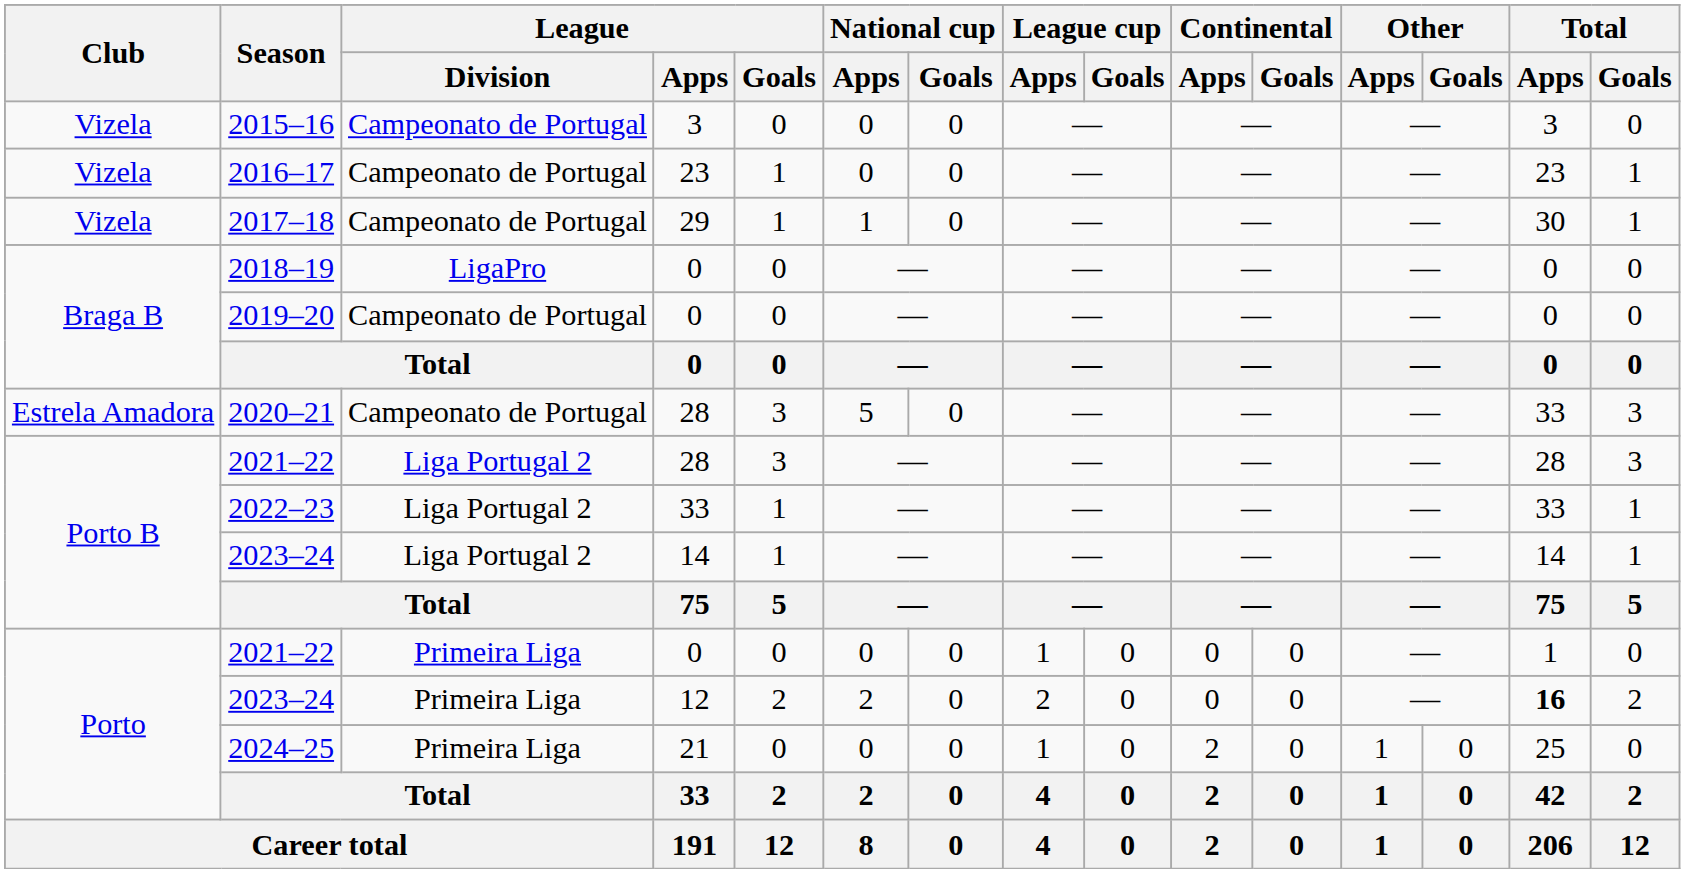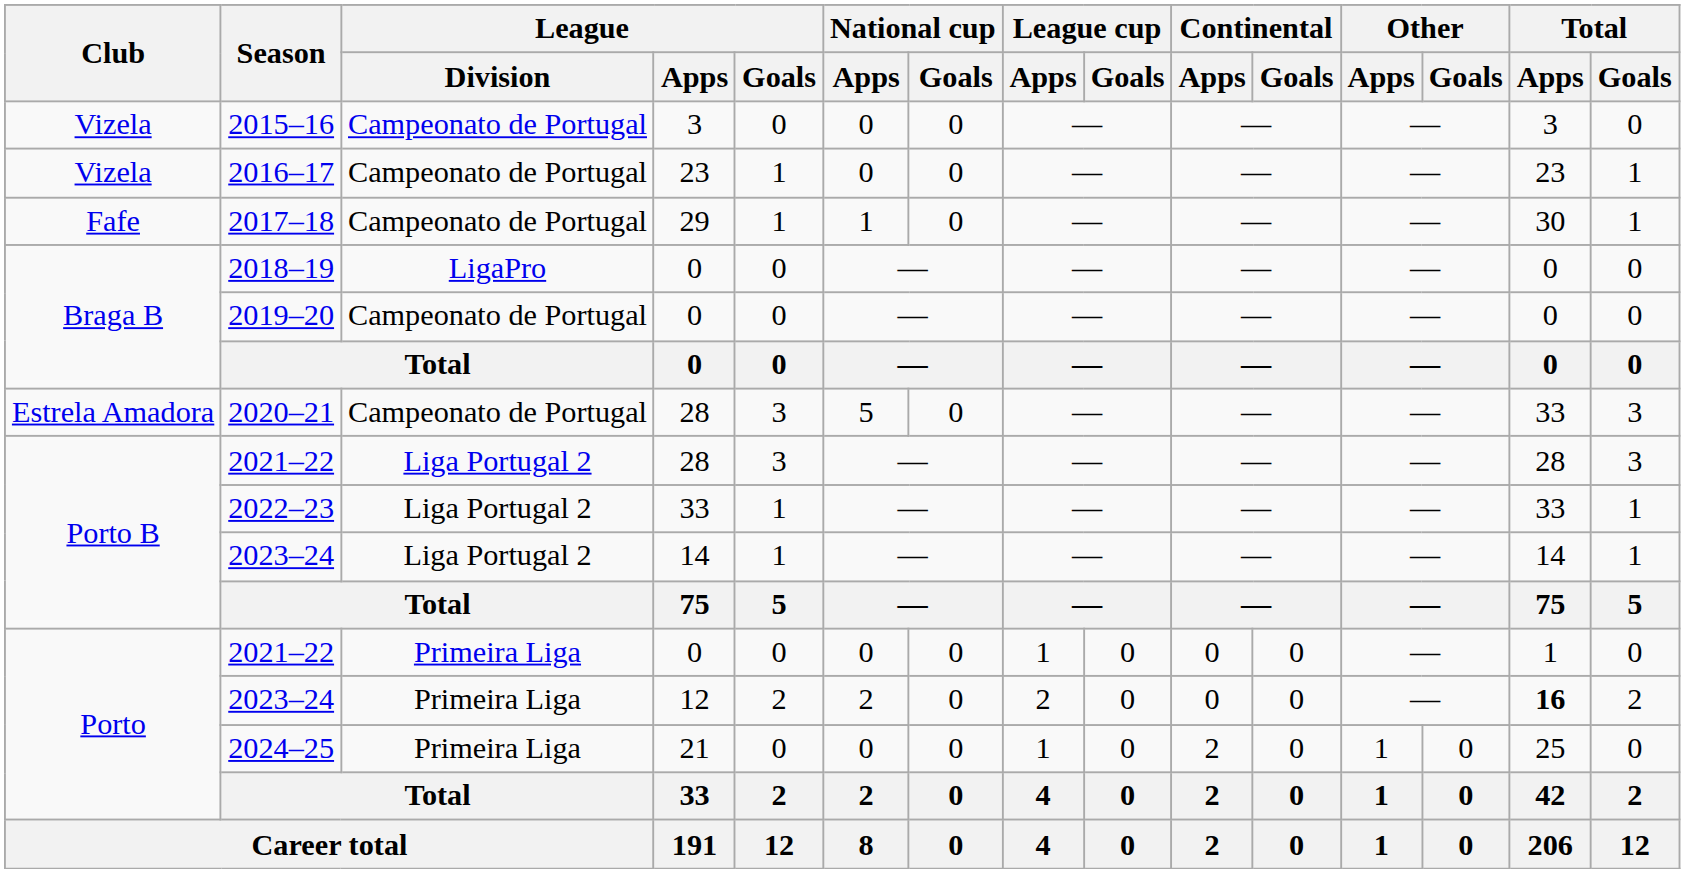2017–18 | Club: Vizela -> Fafe
